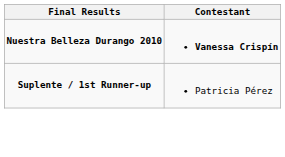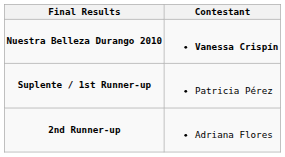+ row: 2nd Runner-up | Adriana Flores
